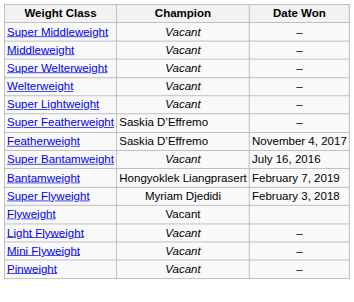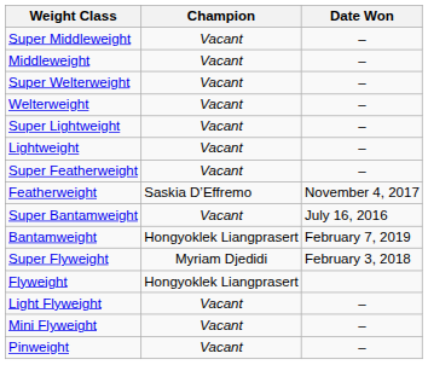+ row: Lightweight | Vacant | –
Super Featherweight | Champion: Saskia D’Effremo -> Vacant
Flyweight | Champion: Vacant -> Hongyoklek Liangprasert
